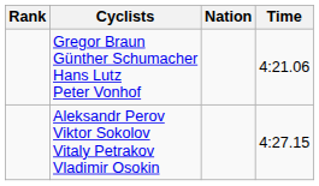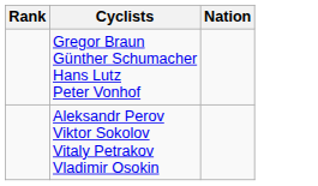- column: Time | 4:21.06 | 4:27.15
